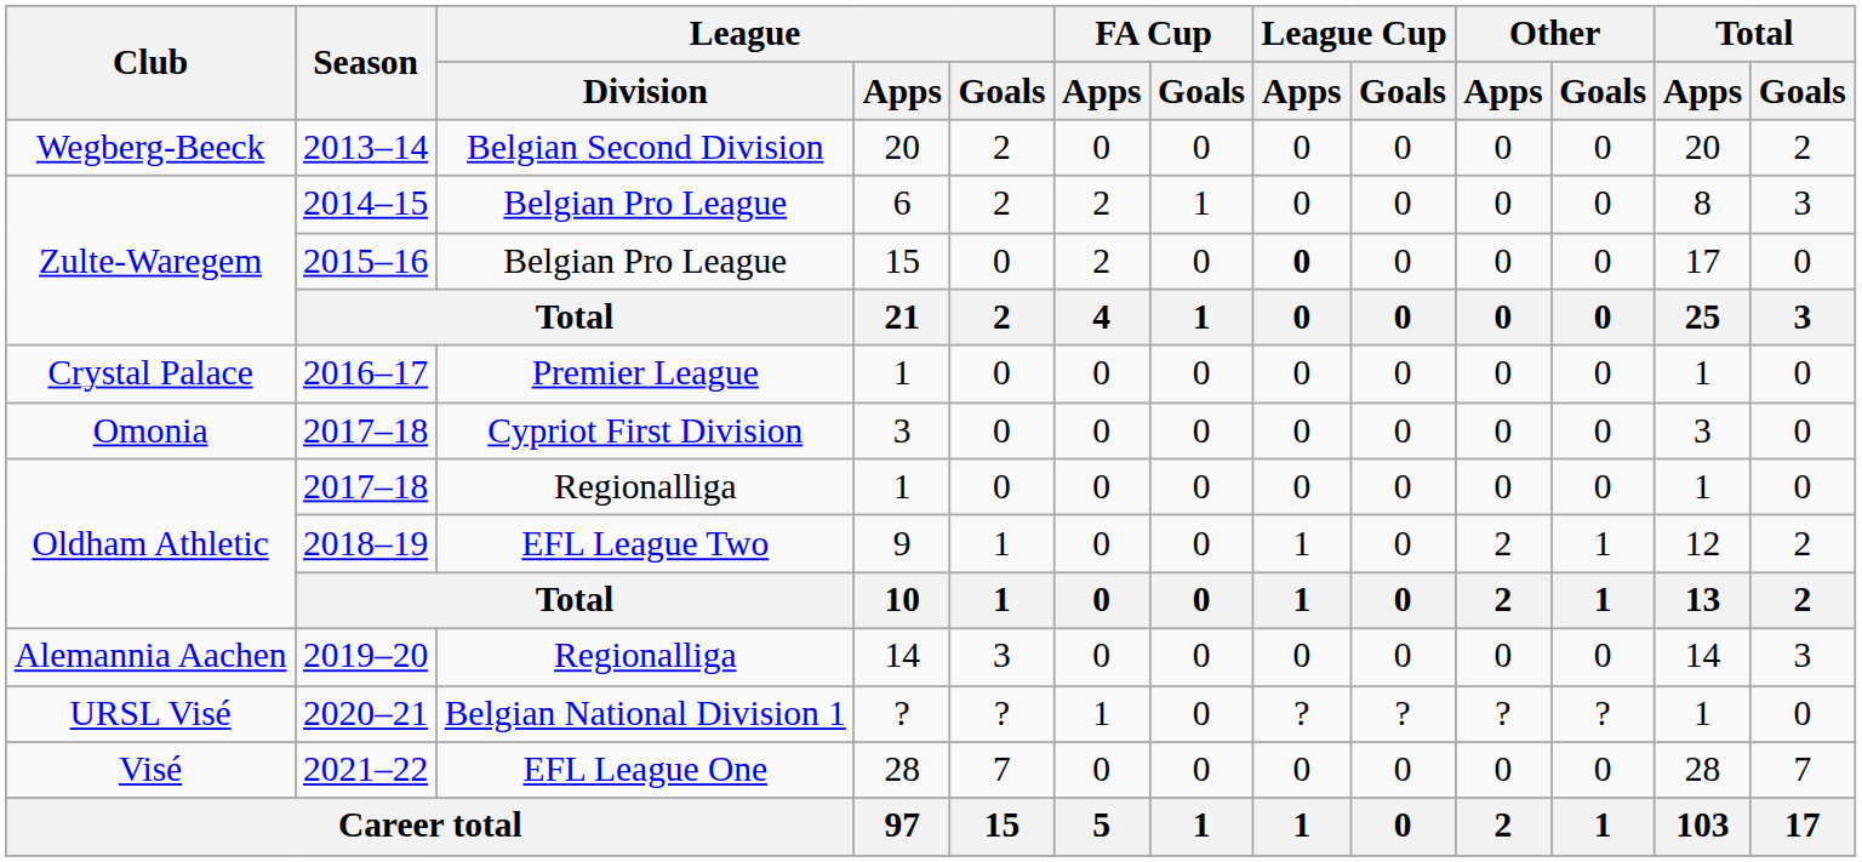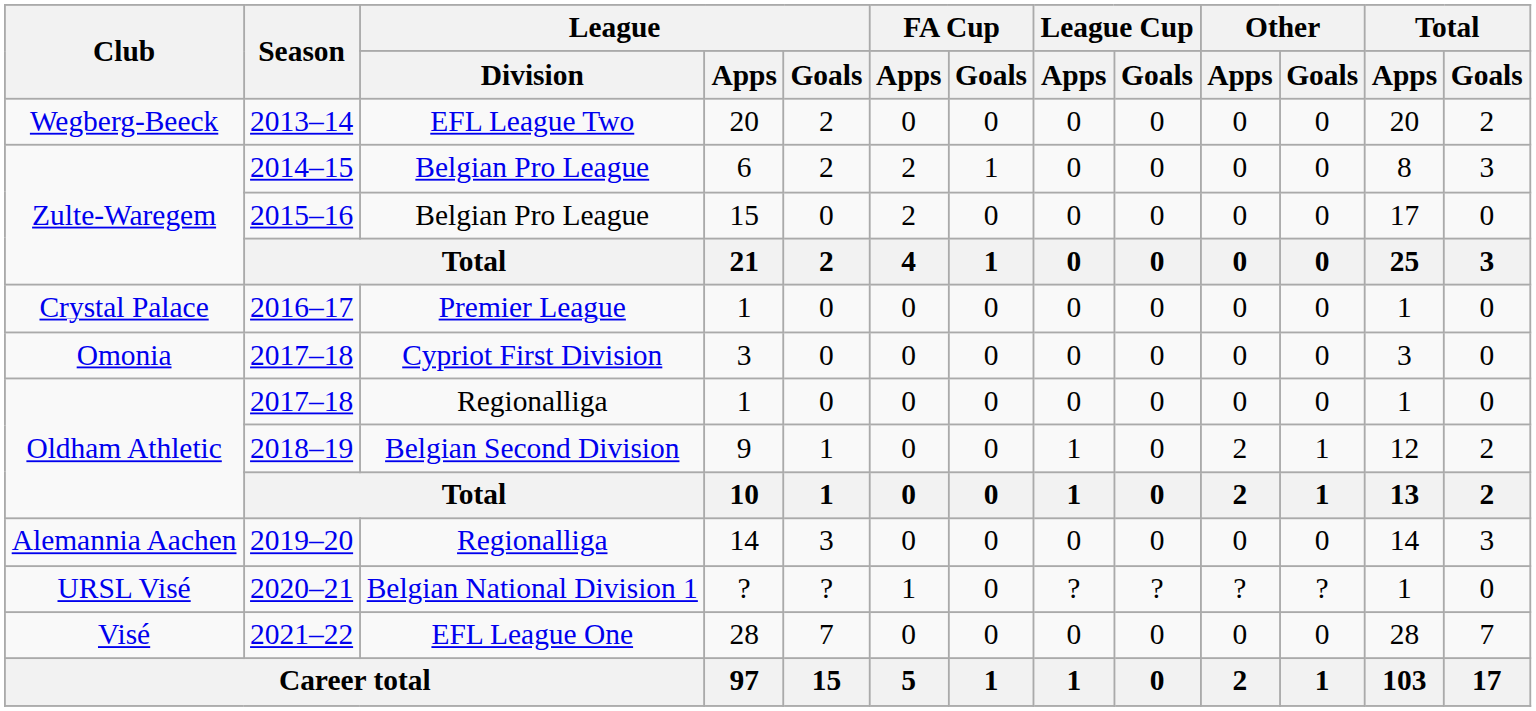2013–14 | League / Division: Belgian Second Division -> EFL League Two
2015–16 | League Cup / Apps: bold -> normal
2018–19 | League / Division: EFL League Two -> Belgian Second Division
